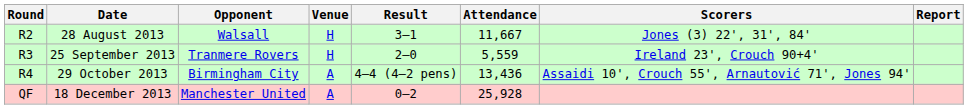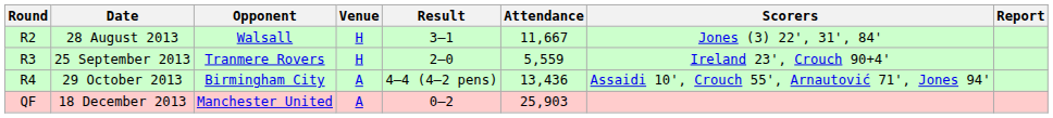18 December 2013 | Attendance: 25,928 -> 25,903
